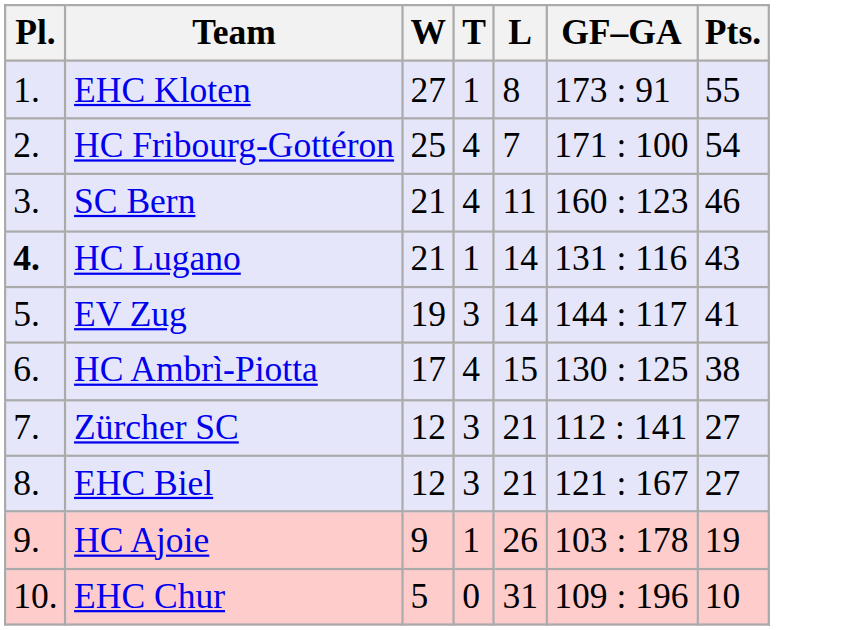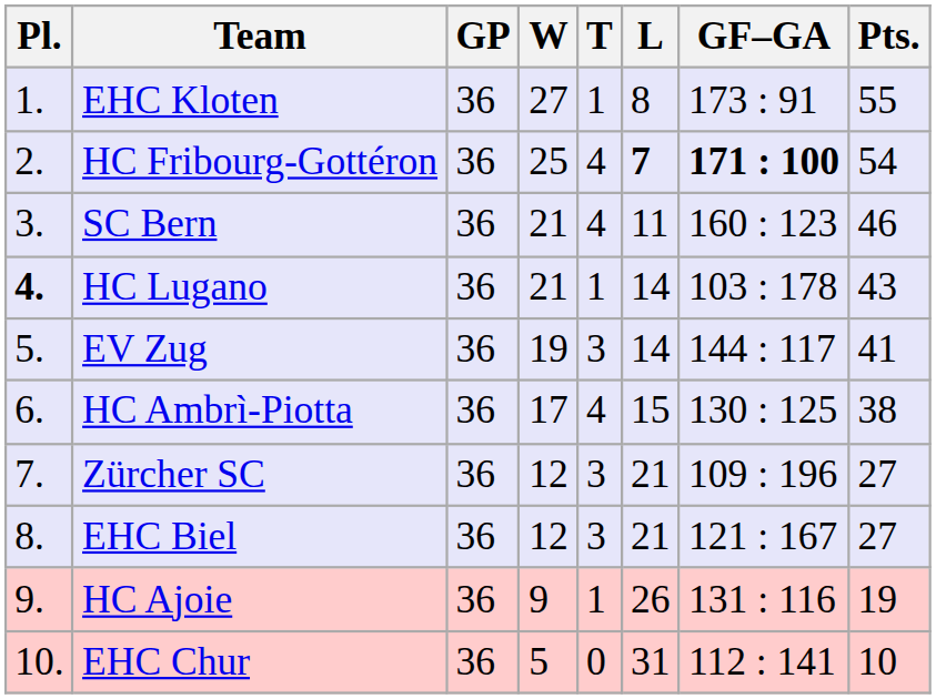+ column: GP | 36 | 36 | 36 | 36 | 36 | 36 | 36 | 36 | 36 | 36
HC Fribourg-Gottéron | L: normal -> bold
HC Fribourg-Gottéron | GF–GA: normal -> bold
HC Lugano | GF–GA: 131 : 116 -> 103 : 178
Zürcher SC | GF–GA: 112 : 141 -> 109 : 196
HC Ajoie | GF–GA: 103 : 178 -> 131 : 116
EHC Chur | GF–GA: 109 : 196 -> 112 : 141
